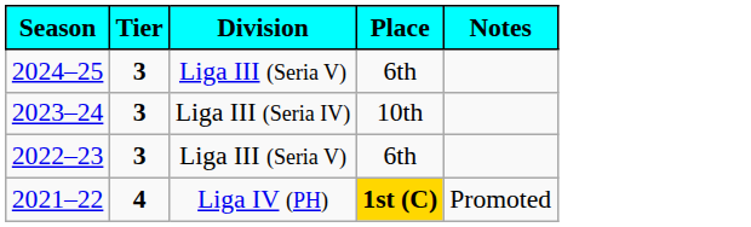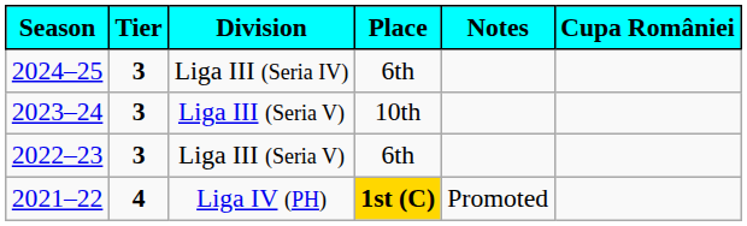+ column: Cupa României
2024–25 | Division: Liga III (Seria V) -> Liga III (Seria IV)
2023–24 | Division: Liga III (Seria IV) -> Liga III (Seria V)
